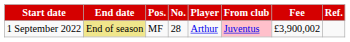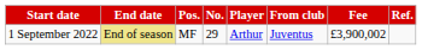1 September 2022 | No.: 28 -> 29
1 September 2022 | From club: pink background -> no background
